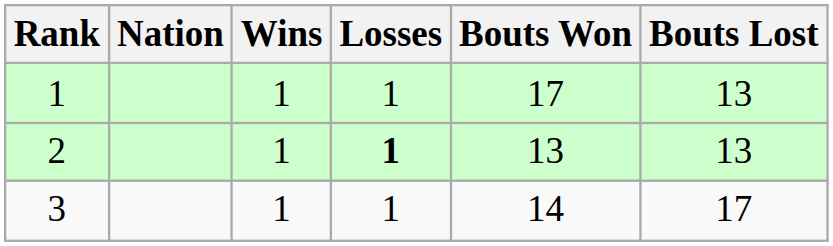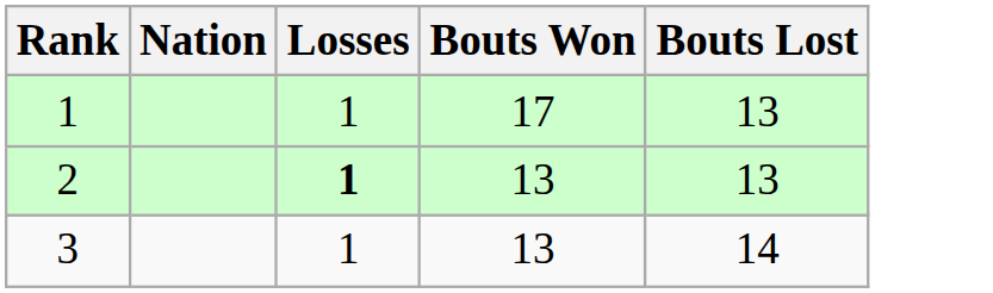- column: Wins | 1 | 1 | 1
3 | Bouts Won: 14 -> 13
3 | Bouts Lost: 17 -> 14
